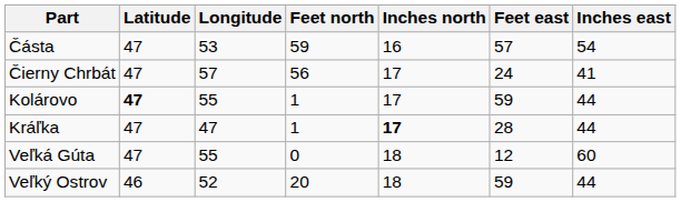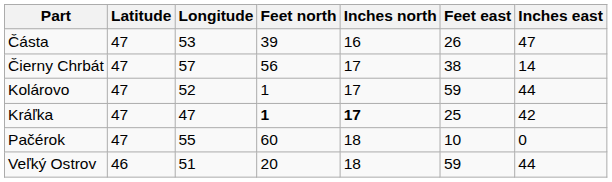Částa | Feet north: 59 -> 39
Částa | Feet east: 57 -> 26
Částa | Inches east: 54 -> 47
Čierny Chrbát | Feet east: 24 -> 38
Čierny Chrbát | Inches east: 41 -> 14
Kolárovo | Latitude: bold -> normal
Kolárovo | Longitude: 55 -> 52
Kráľka | Feet north: normal -> bold
Kráľka | Feet east: 28 -> 25
Kráľka | Inches east: 44 -> 42
+ row: Pačérok | 47 | 55 | 60 | 18 | 10 | 0
- row: Veľká Gúta | 47 | 55 | 0 | 18 | 12 | 60
Veľký Ostrov | Longitude: 52 -> 51
